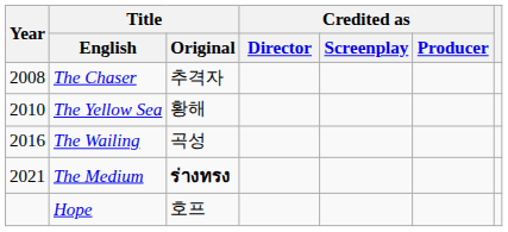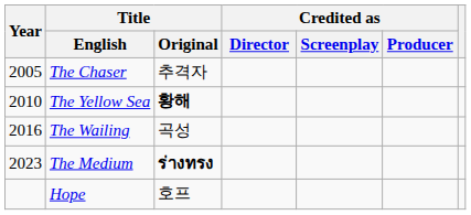The Chaser | Year: 2008 -> 2005
The Yellow Sea | Title / Original: normal -> bold
The Medium | Year: 2021 -> 2023
